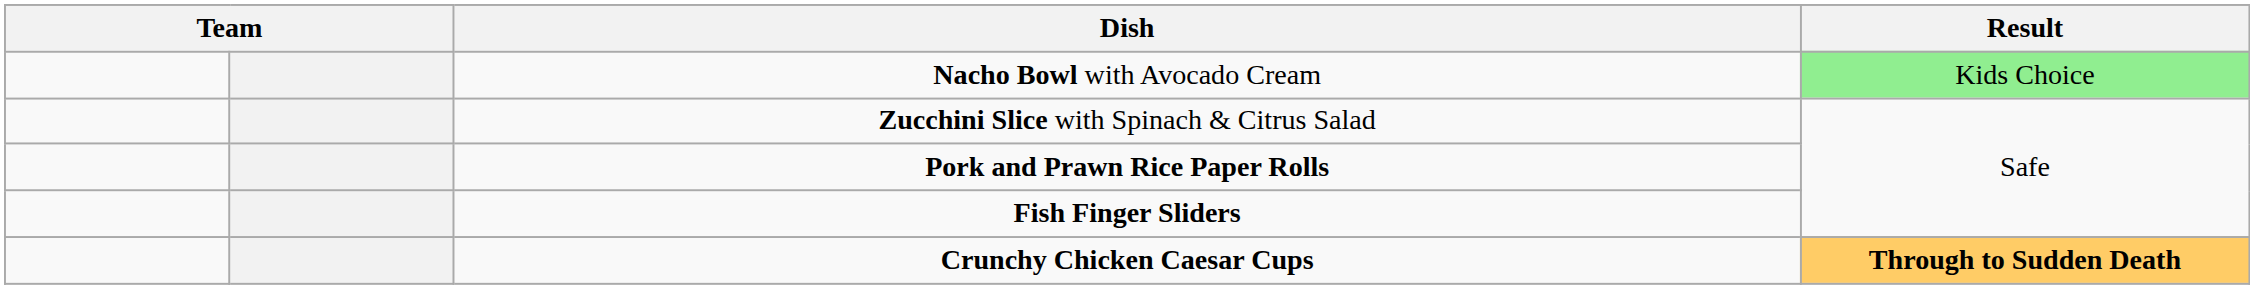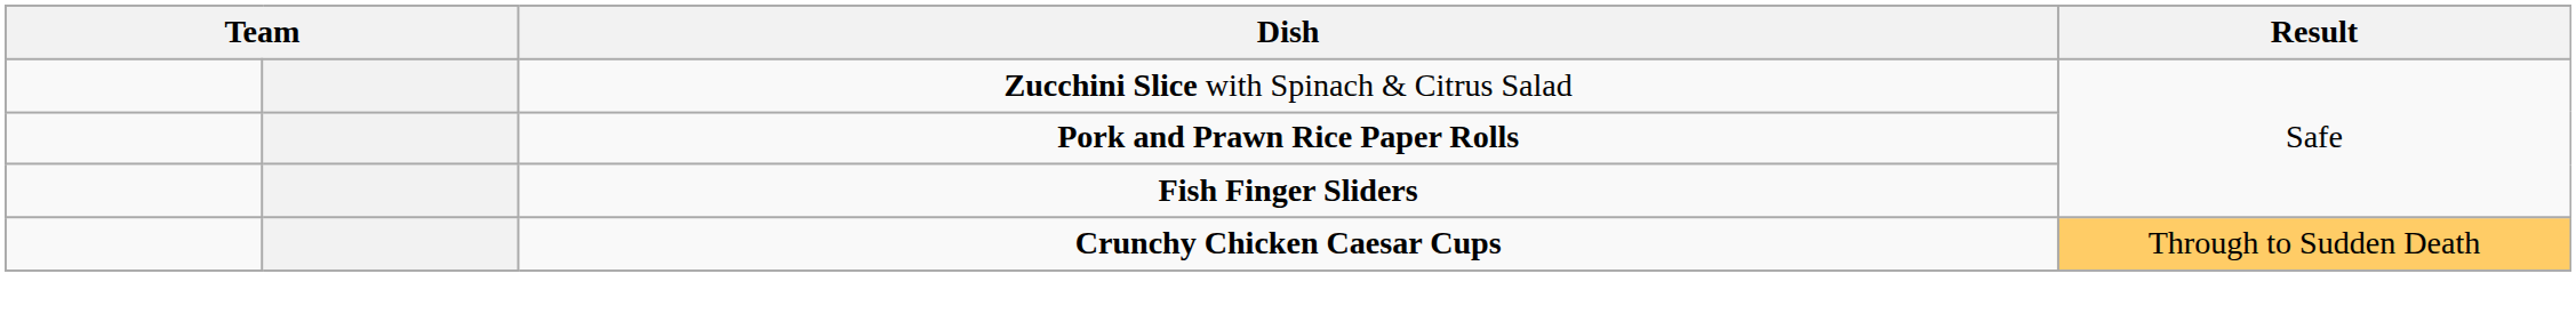- row: Nacho Bowl with Avocado Cream | Kids Choice
Crunchy Chicken Caesar Cups | Result: bold -> normal
